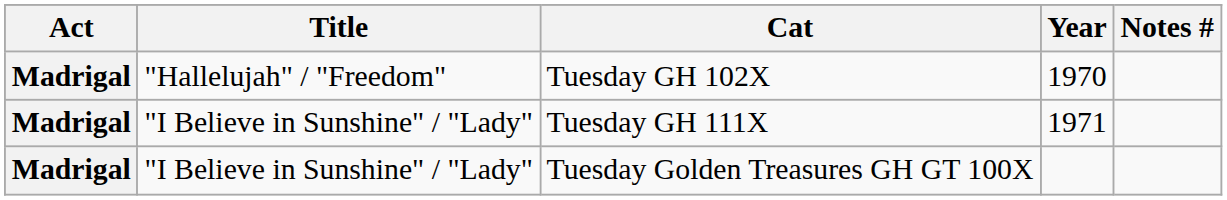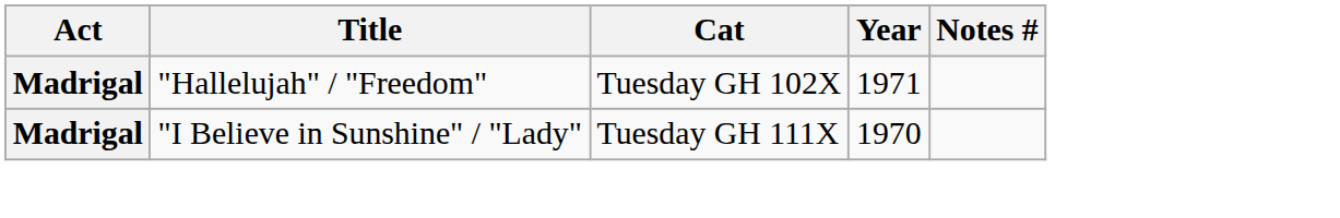Tuesday GH 102X | Year: 1970 -> 1971
Tuesday GH 111X | Year: 1971 -> 1970
- row: Madrigal | "I Believe in Sunshine" / "Lady" | Tuesday Golden Treasures GH GT 100X
